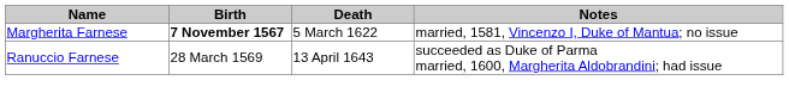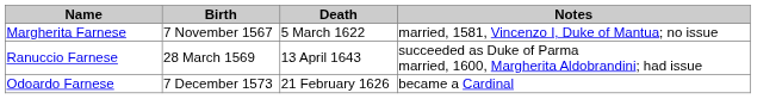Margherita Farnese | Birth: bold -> normal
+ row: Odoardo Farnese | 7 December 1573 | 21 February 1626 | became a Cardinal
